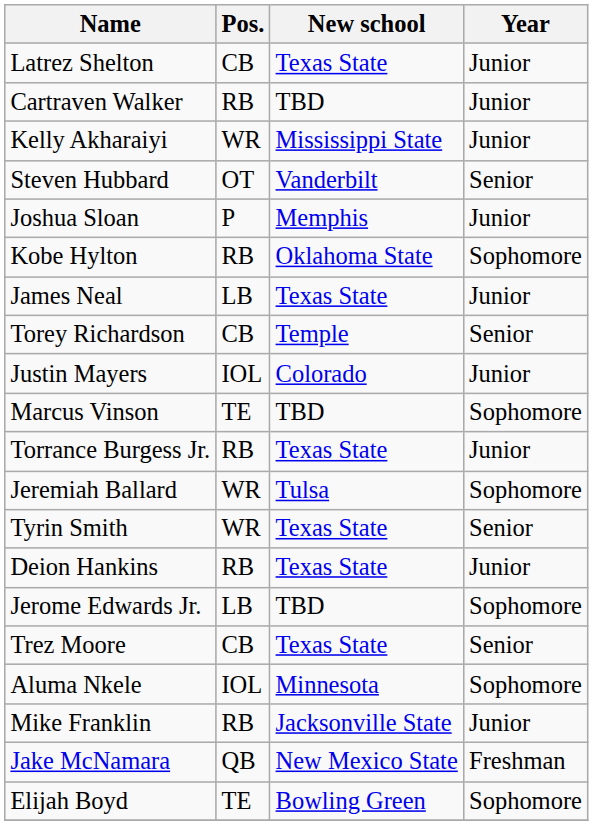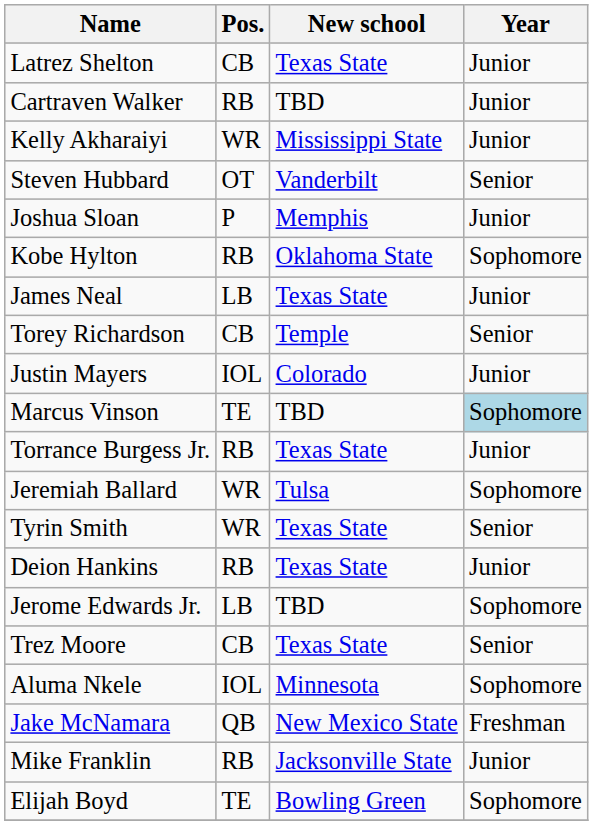Marcus Vinson | Year: no background -> lightblue background
rows swapped: Mike Franklin <-> Jake McNamara
